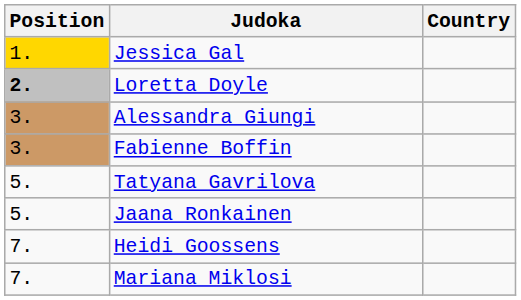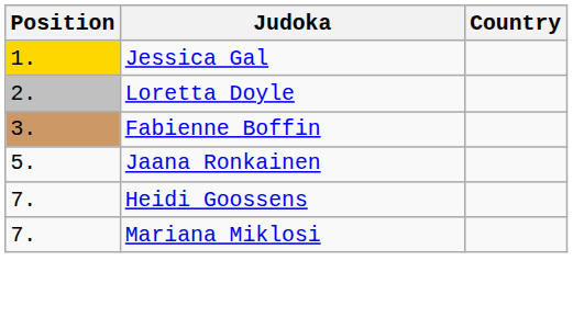Loretta Doyle | Position: bold -> normal
- row: 3. | Alessandra Giungi
- row: 5. | Tatyana Gavrilova
